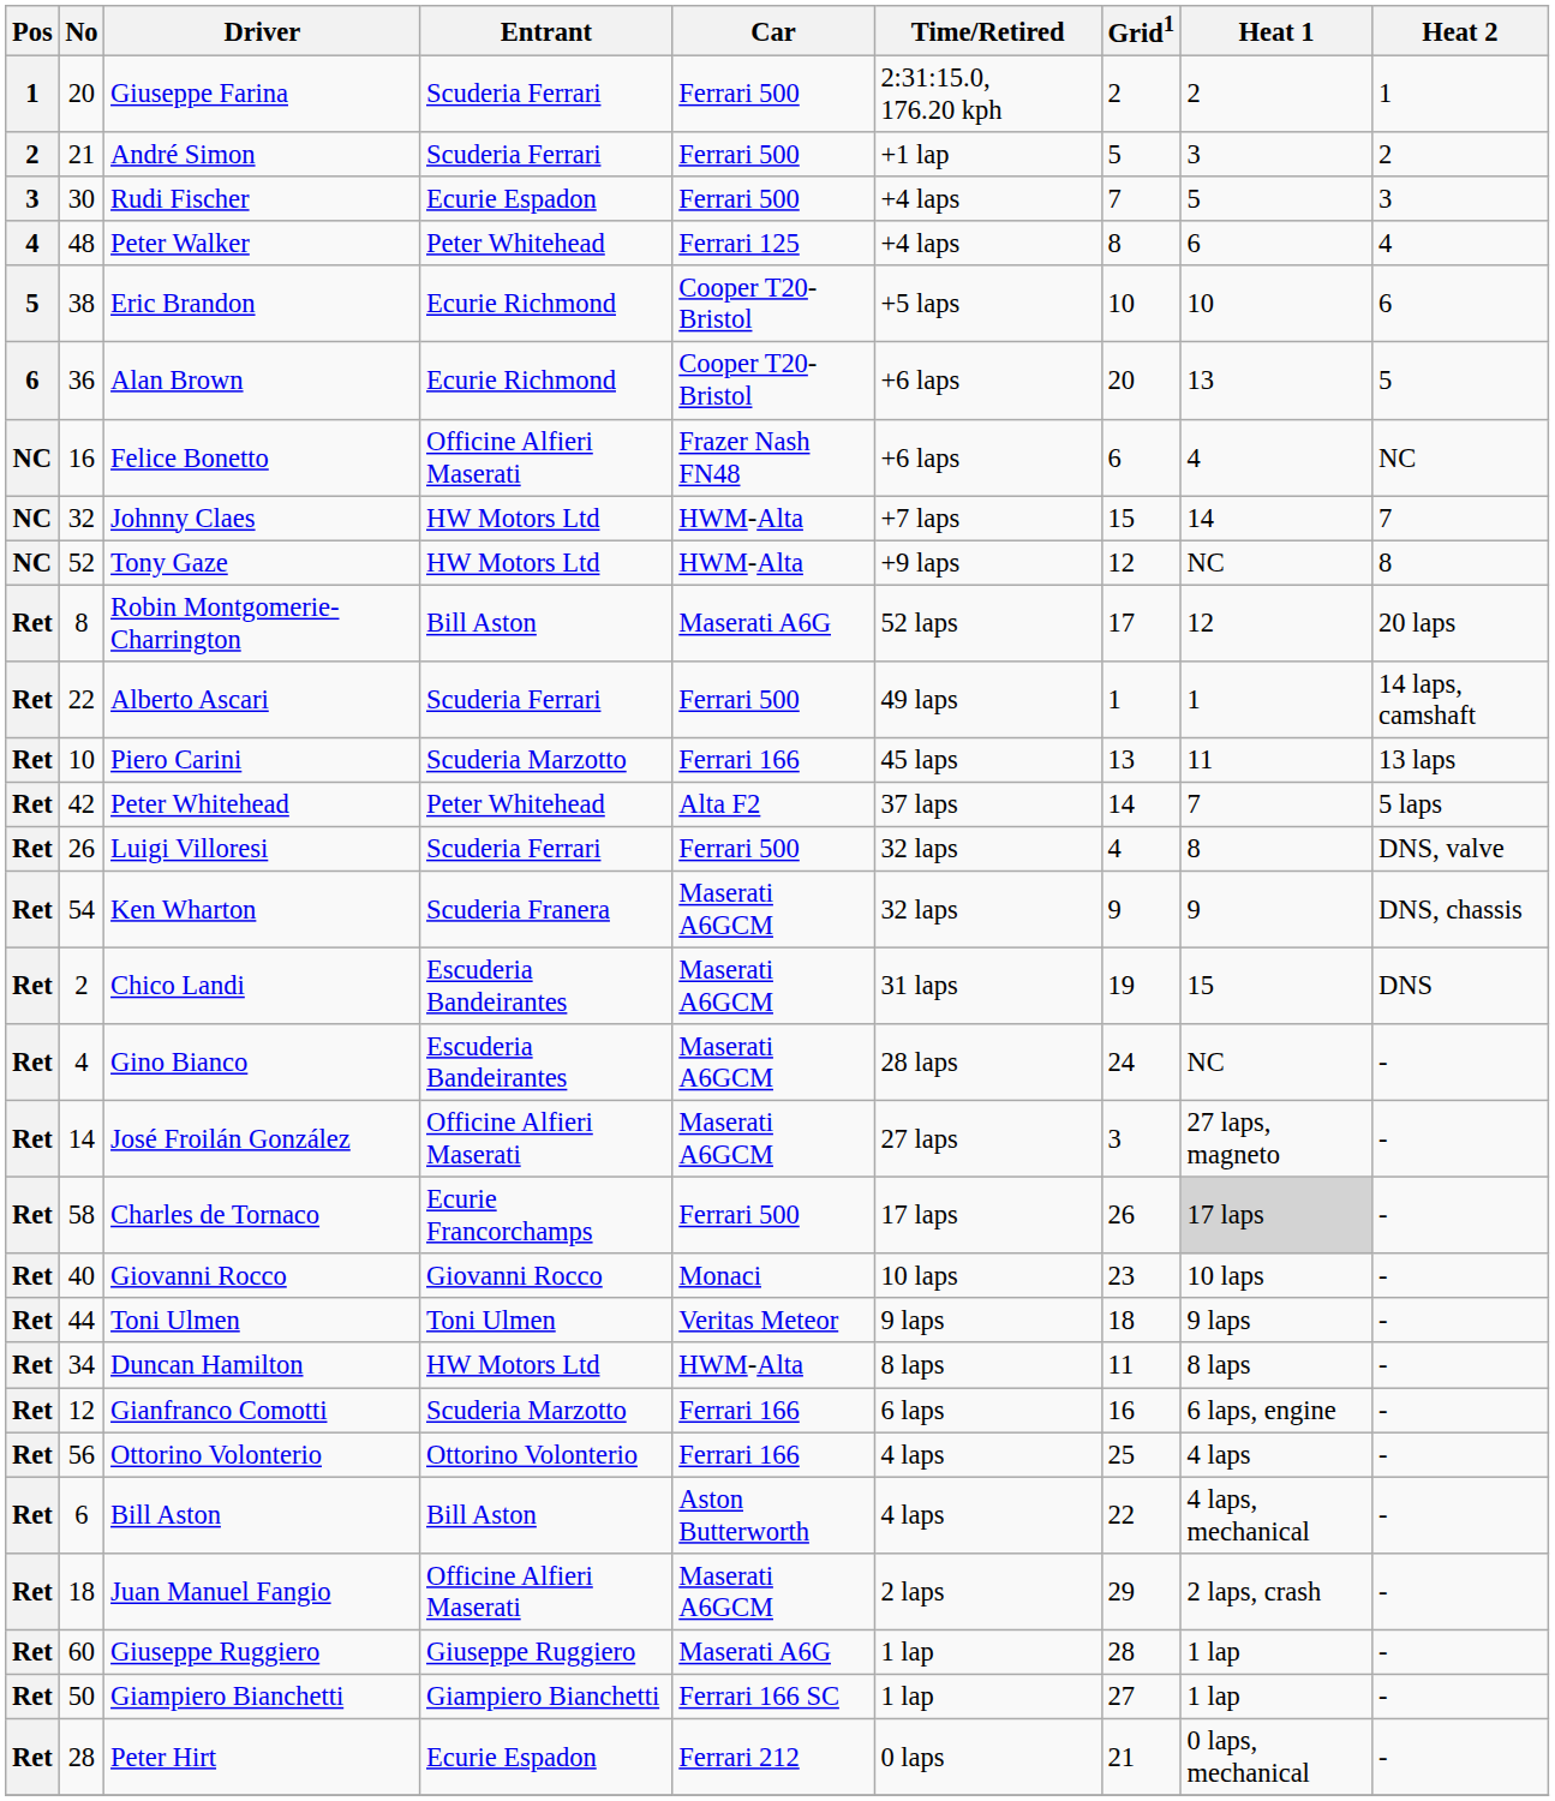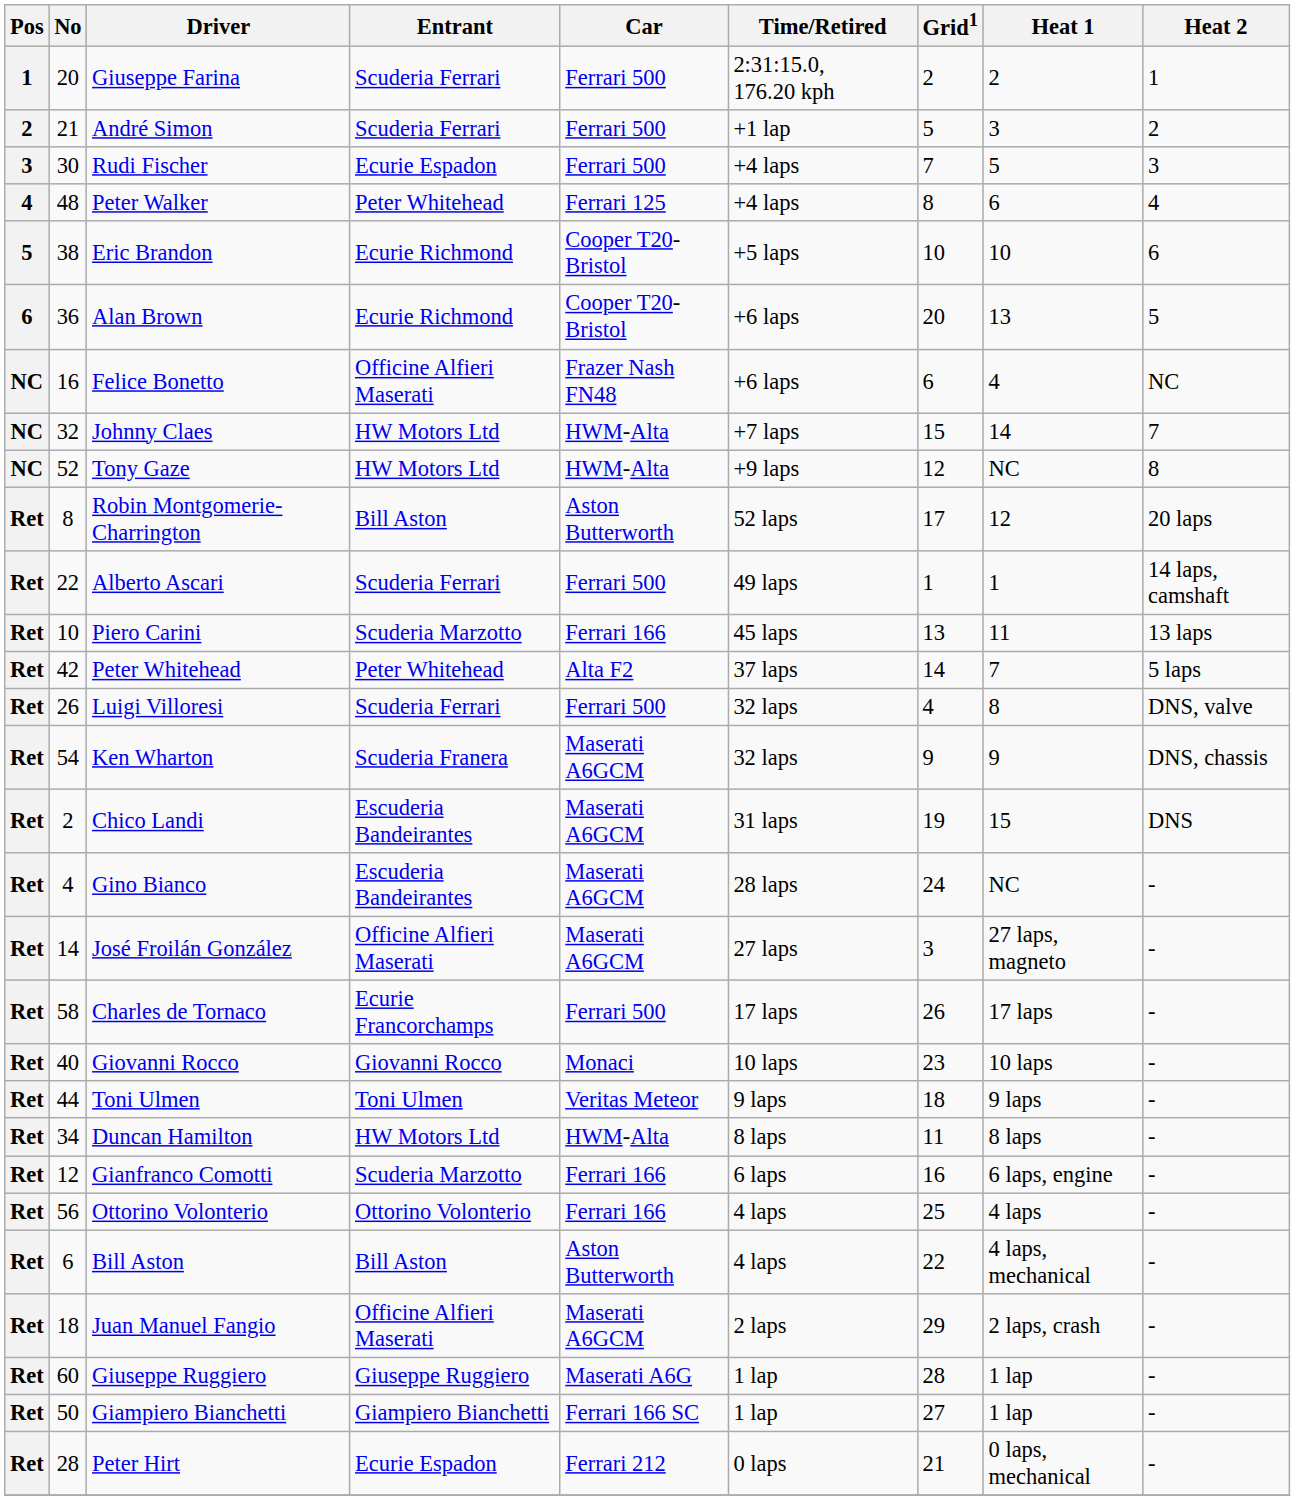Robin Montgomerie-Charrington | Car: Maserati A6G -> Aston Butterworth
Charles de Tornaco | Heat 1: lightgrey background -> no background
